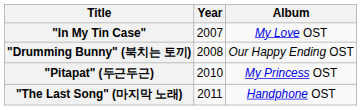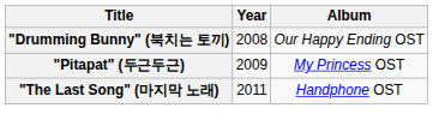- row: "In My Tin Case" | 2007 | My Love OST
"Pitapat" (두근두근) | Year: 2010 -> 2009
